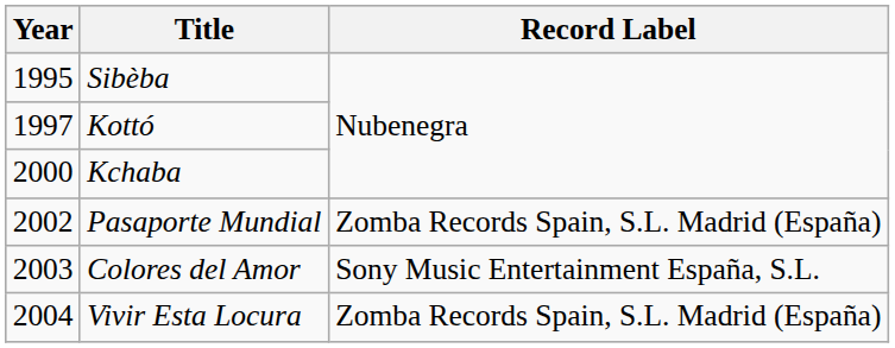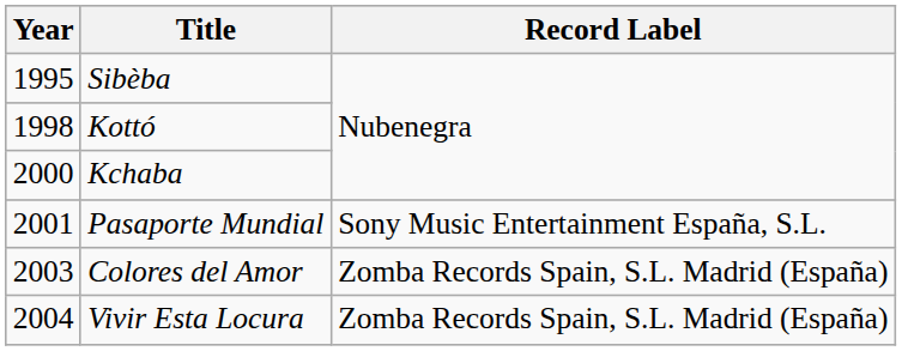Kottó | Year: 1997 -> 1998
Pasaporte Mundial | Year: 2002 -> 2001
Pasaporte Mundial | Record Label: Zomba Records Spain, S.L. Madrid (España) -> Sony Music Entertainment España, S.L.
Colores del Amor | Record Label: Sony Music Entertainment España, S.L. -> Zomba Records Spain, S.L. Madrid (España)
